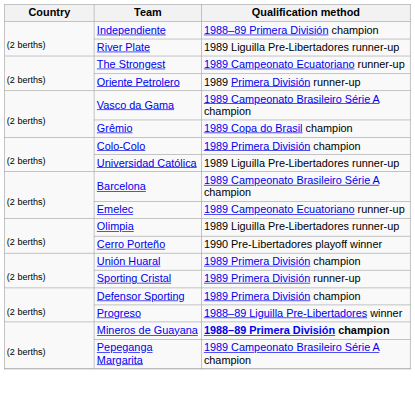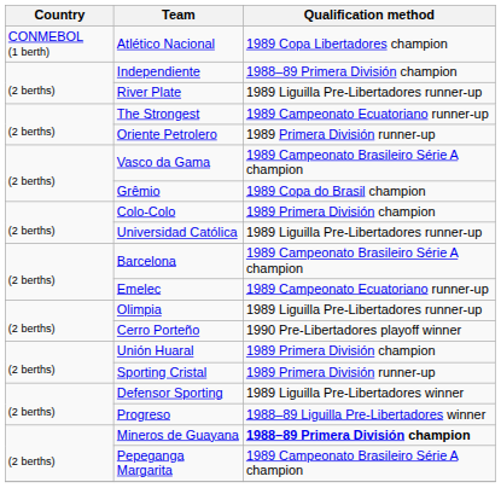+ row: CONMEBOL (1 berth) | Atlético Nacional | 1989 Copa Libertadores champion
Defensor Sporting | Qualification method: 1989 Primera División champion -> 1989 Liguilla Pre-Libertadores winner
